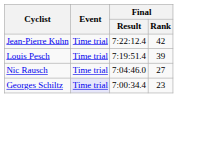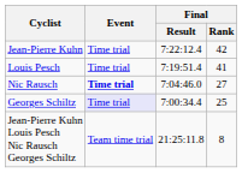Louis Pesch | Final / Rank: 39 -> 41
Nic Rausch | Event: normal -> bold
Georges Schiltz | Final / Rank: 23 -> 25
+ row: Jean-Pierre Kuhn Louis Pesch Nic Rausch Georges Schiltz | Team time trial | 21:25:11.8 | 8
